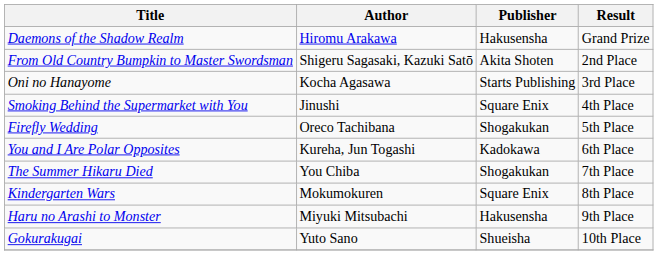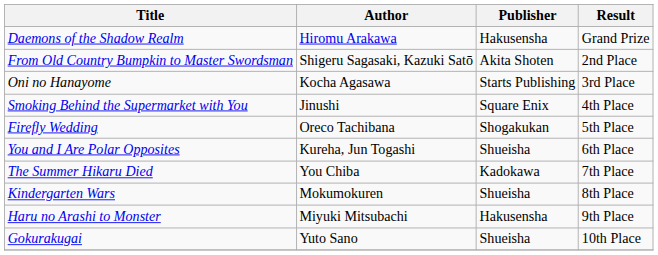You and I Are Polar Opposites | Publisher: Kadokawa -> Shueisha
The Summer Hikaru Died | Publisher: Shogakukan -> Kadokawa
Kindergarten Wars | Publisher: Square Enix -> Shueisha
